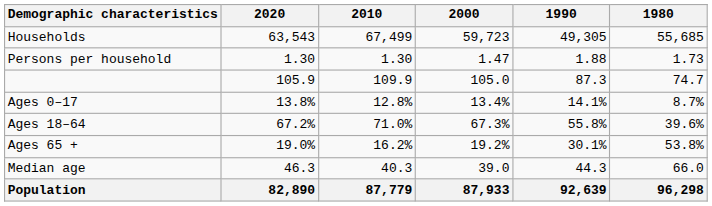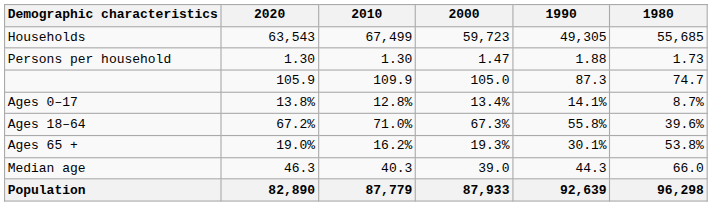Ages 65 + | 2000: 19.2% -> 19.3%
